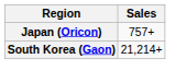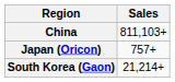+ row: China | 811,103+
